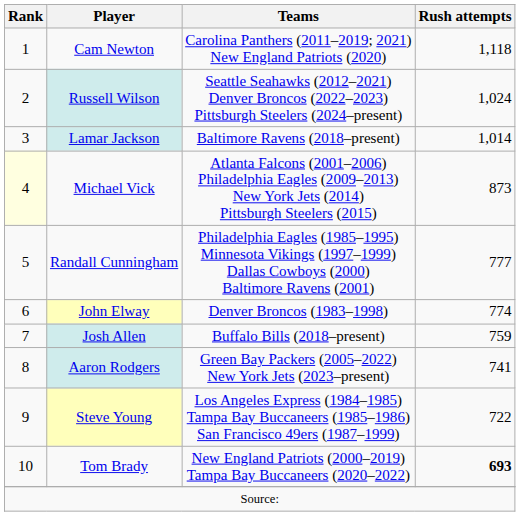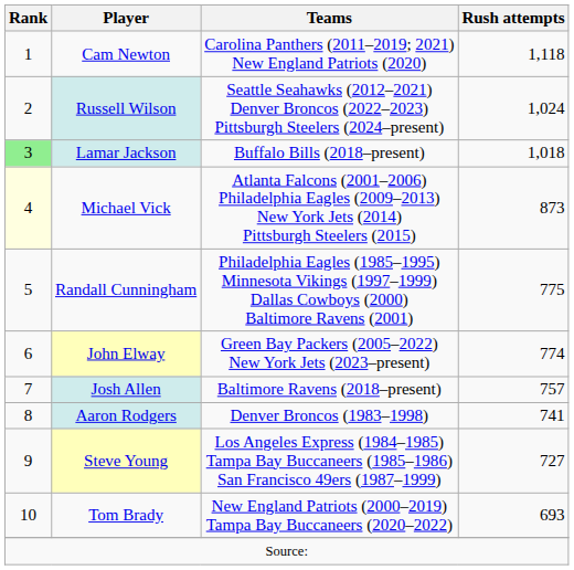Lamar Jackson | Rank: no background -> lightgreen background
Lamar Jackson | Teams: Baltimore Ravens (2018–present) -> Buffalo Bills (2018–present)
Lamar Jackson | Rush attempts: 1,014 -> 1,018
Randall Cunningham | Rush attempts: 777 -> 775
John Elway | Teams: Denver Broncos (1983–1998) -> Green Bay Packers (2005–2022) New York Jets (2023–present)
Josh Allen | Teams: Buffalo Bills (2018–present) -> Baltimore Ravens (2018–present)
Josh Allen | Rush attempts: 759 -> 757
Aaron Rodgers | Teams: Green Bay Packers (2005–2022) New York Jets (2023–present) -> Denver Broncos (1983–1998)
Steve Young | Rush attempts: 722 -> 727
Tom Brady | Rush attempts: bold -> normal
